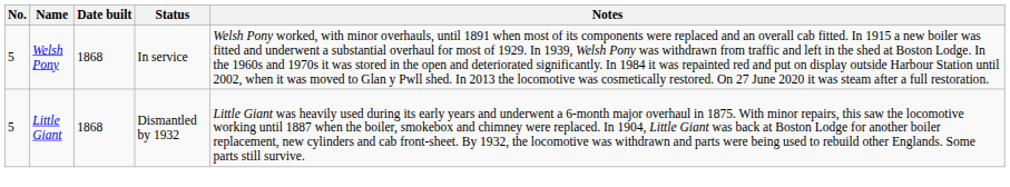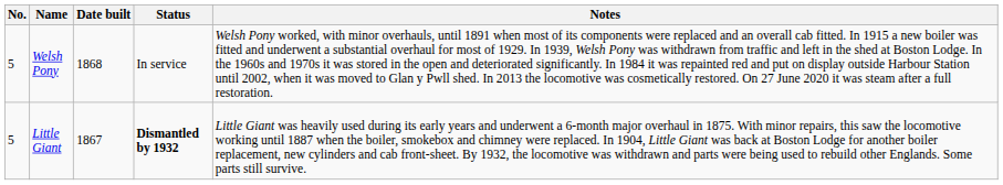Little Giant | Date built: 1868 -> 1867
Little Giant | Status: normal -> bold
